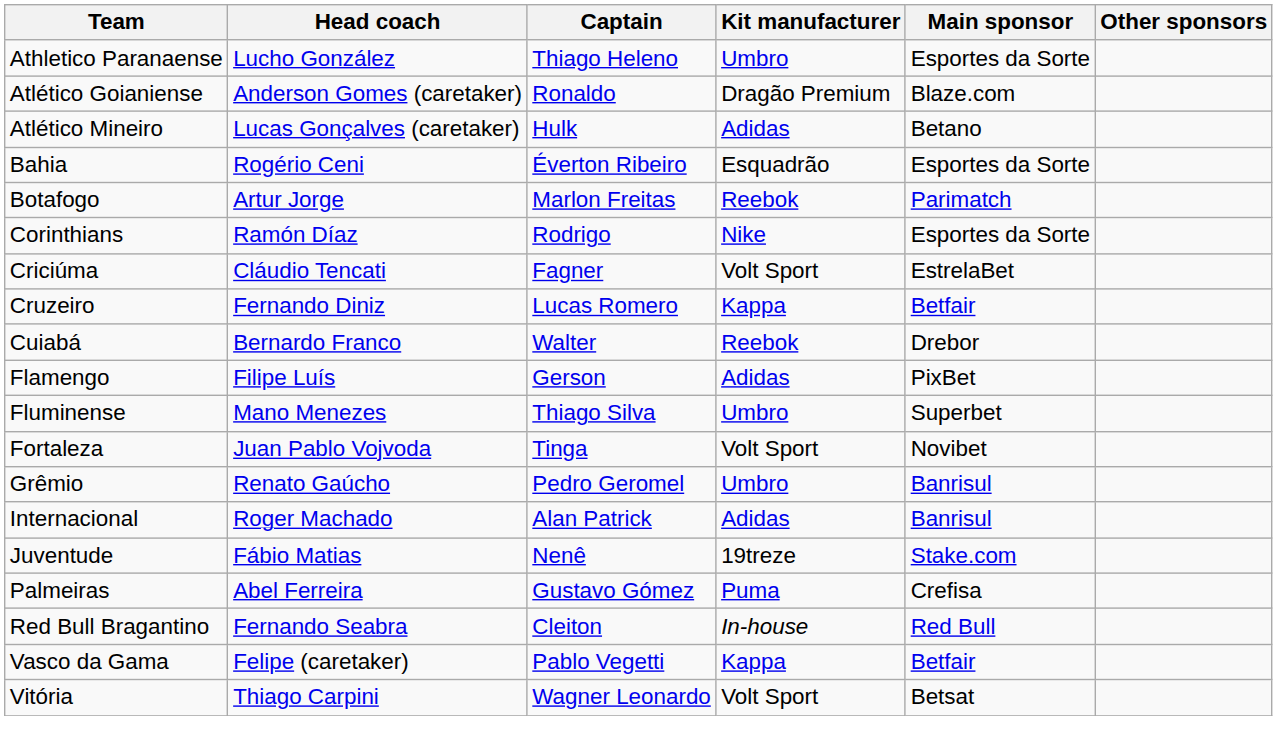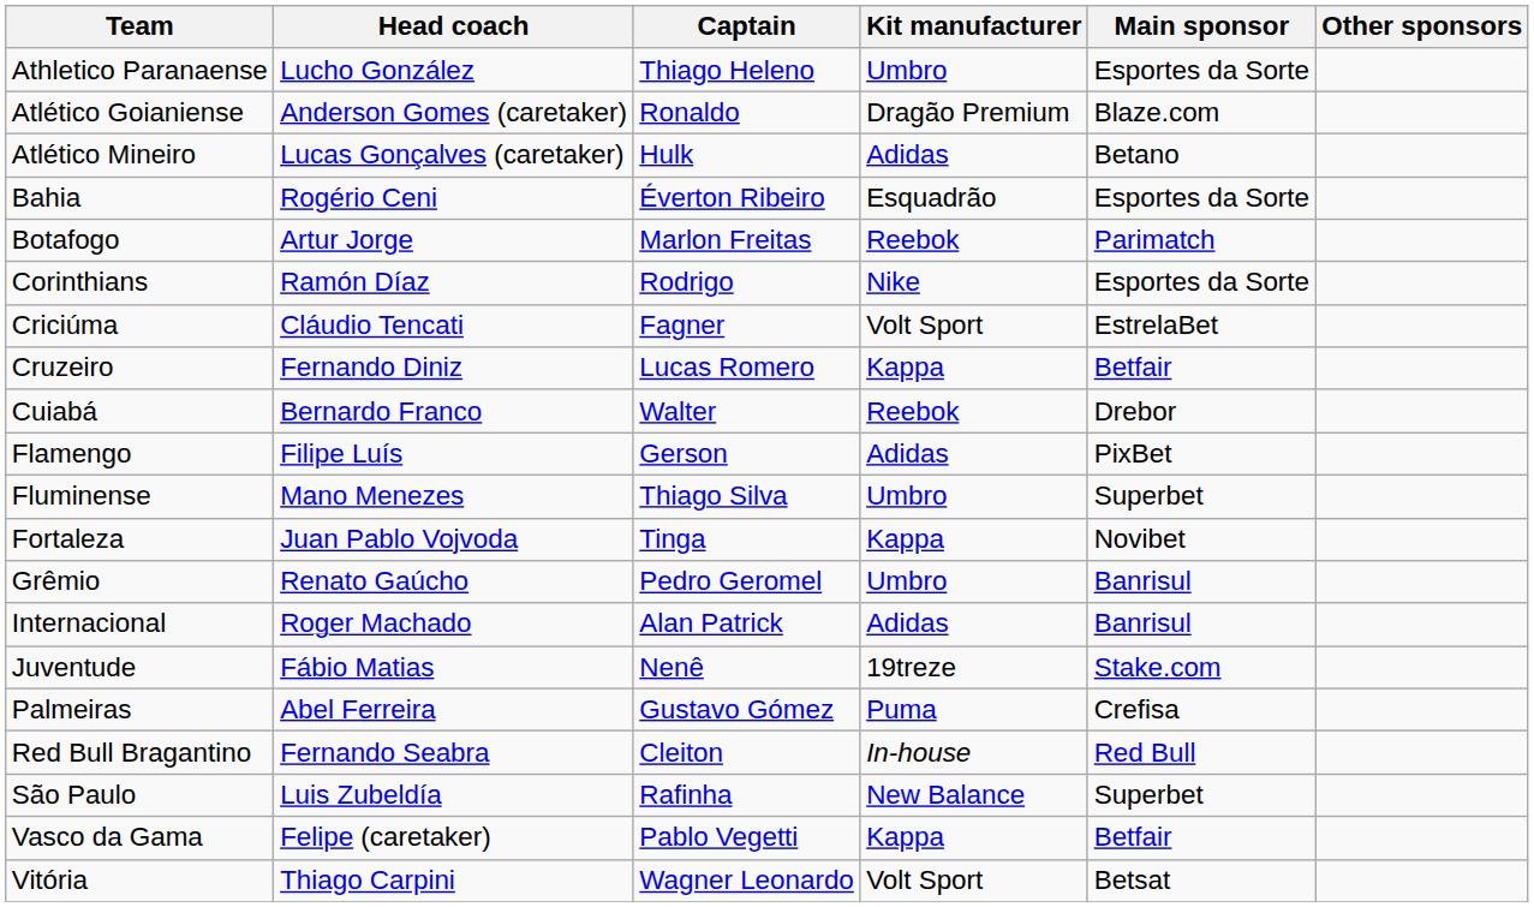Fortaleza | Kit manufacturer: Volt Sport -> Kappa
+ row: São Paulo | Luis Zubeldía | Rafinha | New Balance | Superbet
